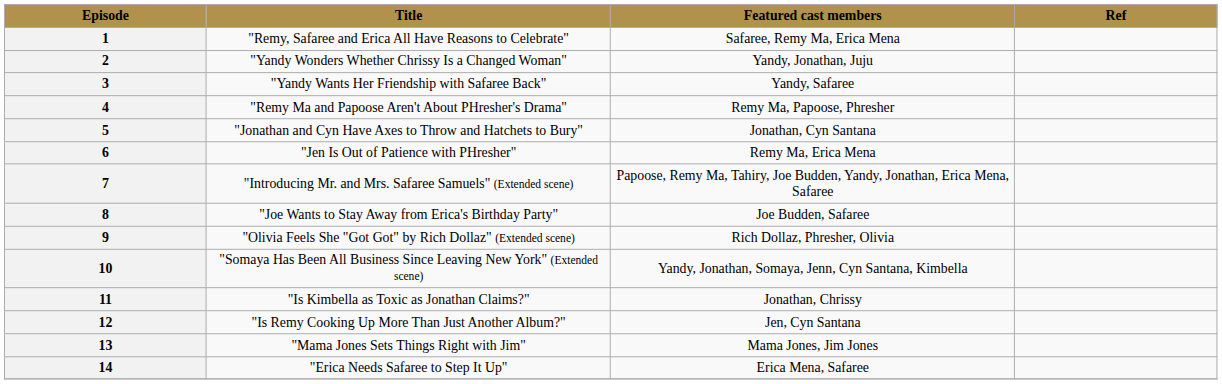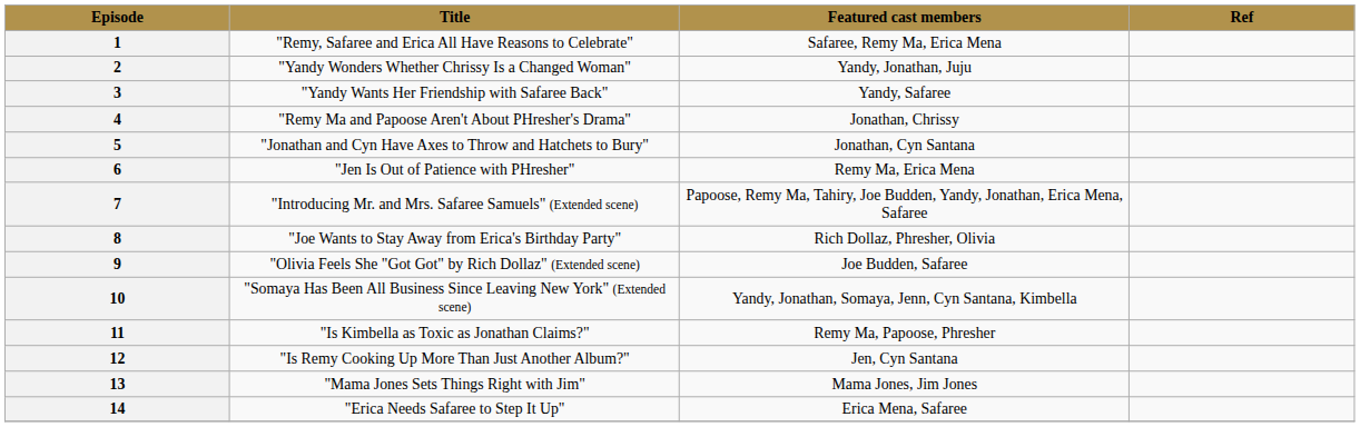4 | Featured cast members: Remy Ma, Papoose, Phresher -> Jonathan, Chrissy
8 | Featured cast members: Joe Budden, Safaree -> Rich Dollaz, Phresher, Olivia
9 | Featured cast members: Rich Dollaz, Phresher, Olivia -> Joe Budden, Safaree
11 | Featured cast members: Jonathan, Chrissy -> Remy Ma, Papoose, Phresher
